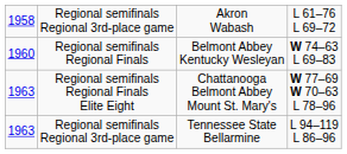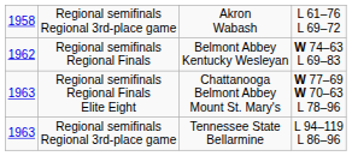Regional semifinals Regional Finals | column 1: 1960 -> 1962
